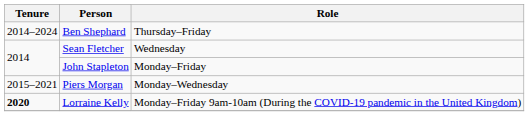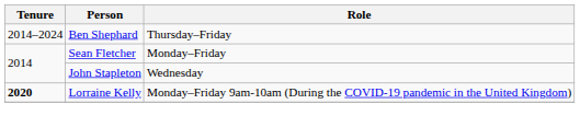Sean Fletcher | Role: Wednesday -> Monday–Friday
John Stapleton | Role: Monday–Friday -> Wednesday
- row: 2015–2021 | Piers Morgan | Monday–Wednesday
